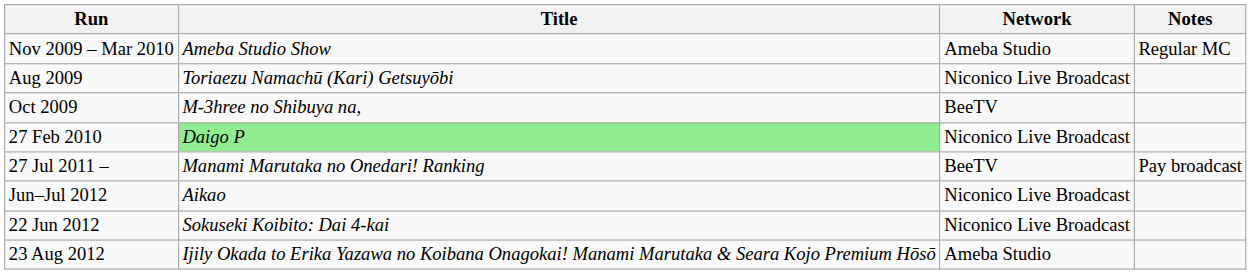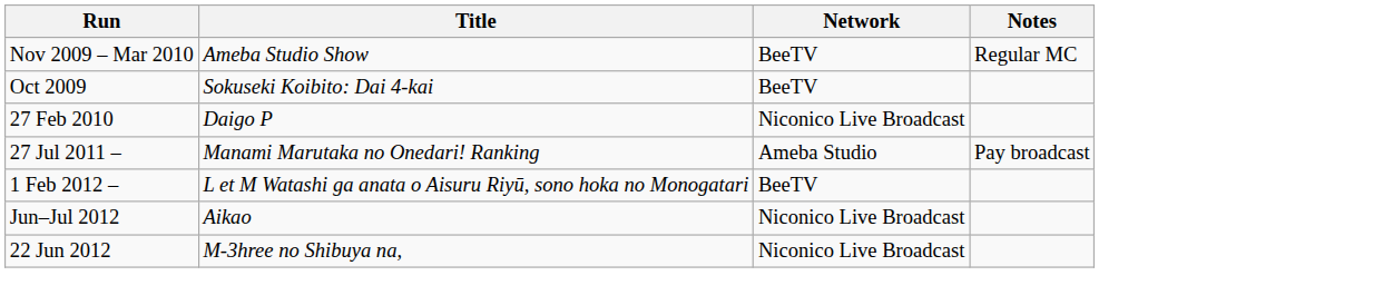Nov 2009 – Mar 2010 | Network: Ameba Studio -> BeeTV
- row: Aug 2009 | Toriaezu Namachū (Kari) Getsuyōbi | Niconico Live Broadcast
Oct 2009 | Title: M-3hree no Shibuya na, -> Sokuseki Koibito: Dai 4-kai
27 Feb 2010 | Title: lightgreen background -> no background
27 Jul 2011 – | Network: BeeTV -> Ameba Studio
+ row: 1 Feb 2012 – | L et M Watashi ga anata o Aisuru Riyū, sono hoka no Monogatari | BeeTV
22 Jun 2012 | Title: Sokuseki Koibito: Dai 4-kai -> M-3hree no Shibuya na,
- row: 23 Aug 2012 | Ijily Okada to Erika Yazawa no Koibana Onagokai! Manami Marutaka & Seara Kojo Premium Hōsō | Ameba Studio
